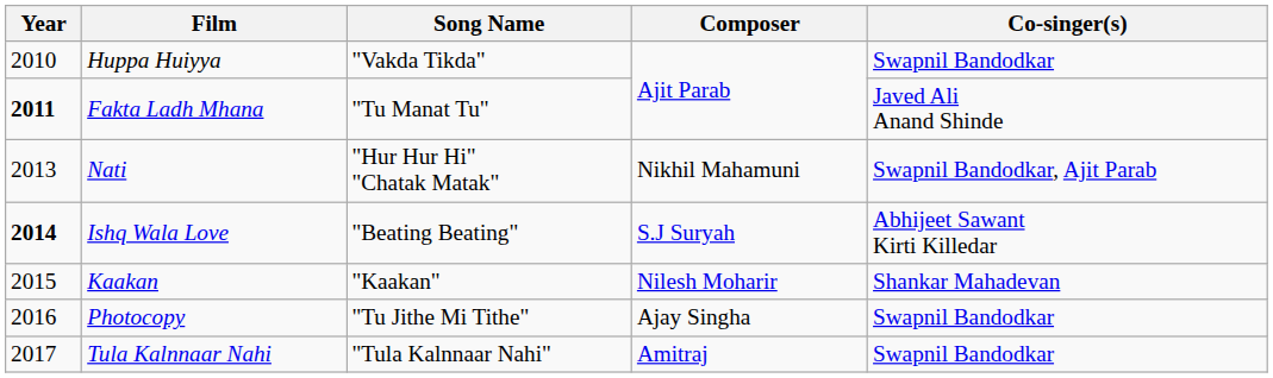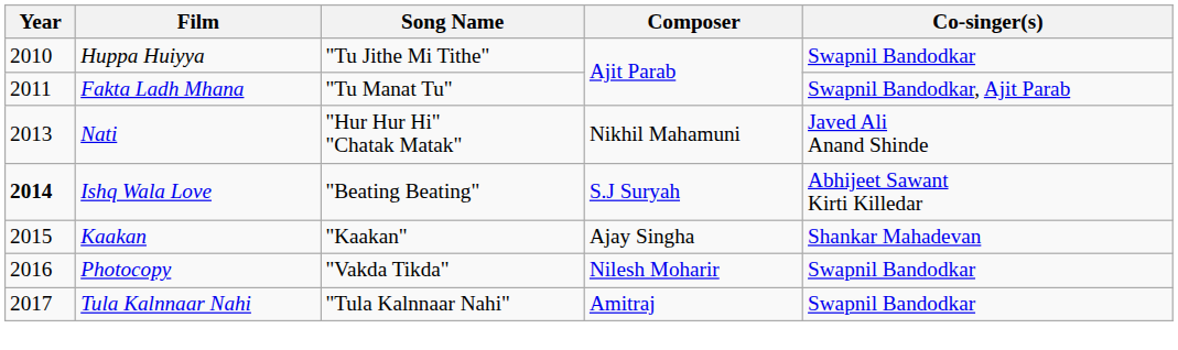Huppa Huiyya | Song Name: "Vakda Tikda" -> "Tu Jithe Mi Tithe"
Fakta Ladh Mhana | Year: bold -> normal
Fakta Ladh Mhana | Co-singer(s): Javed Ali Anand Shinde -> Swapnil Bandodkar, Ajit Parab
Nati | Co-singer(s): Swapnil Bandodkar, Ajit Parab -> Javed Ali Anand Shinde
Kaakan | Composer: Nilesh Moharir -> Ajay Singha
Photocopy | Song Name: "Tu Jithe Mi Tithe" -> "Vakda Tikda"
Photocopy | Composer: Ajay Singha -> Nilesh Moharir
